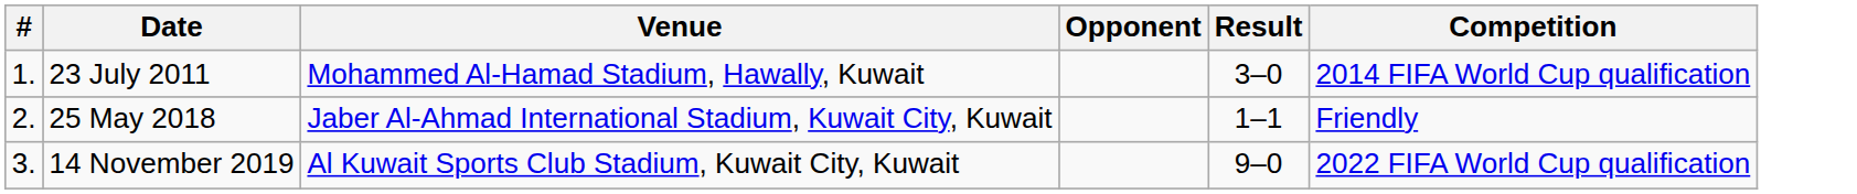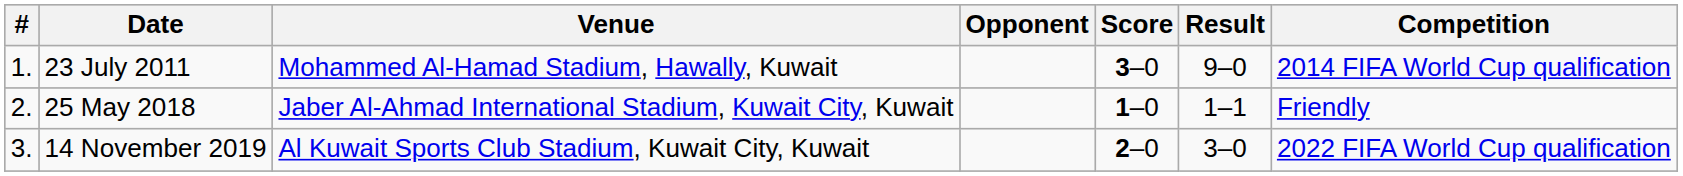+ column: Score | 3–0 | 1–0 | 2–0
23 July 2011 | Result: 3–0 -> 9–0
14 November 2019 | Result: 9–0 -> 3–0
